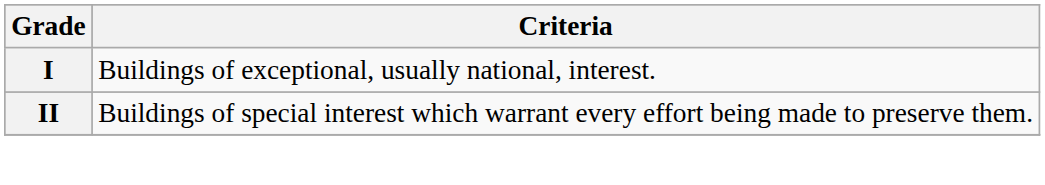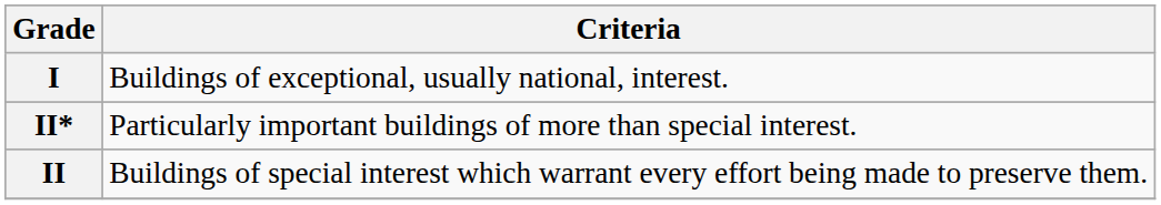+ row: II* | Particularly important buildings of more than special interest.
